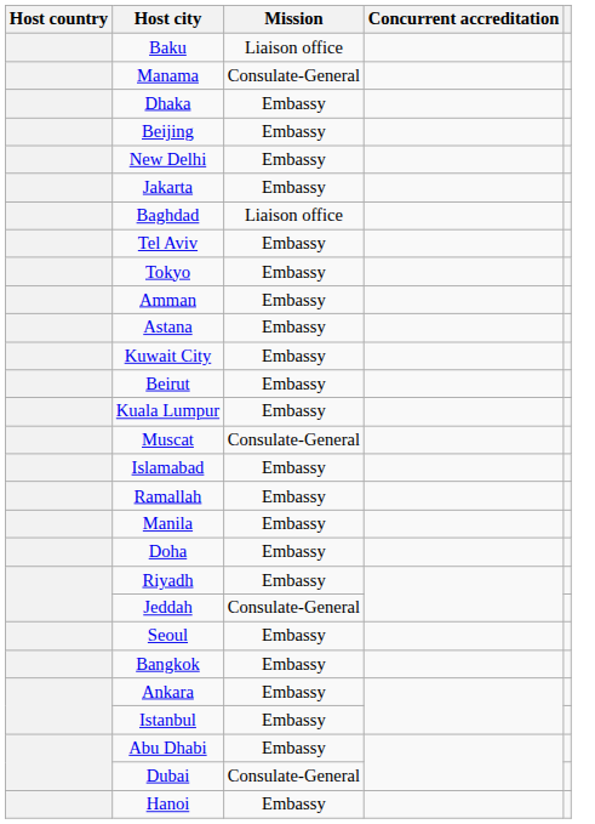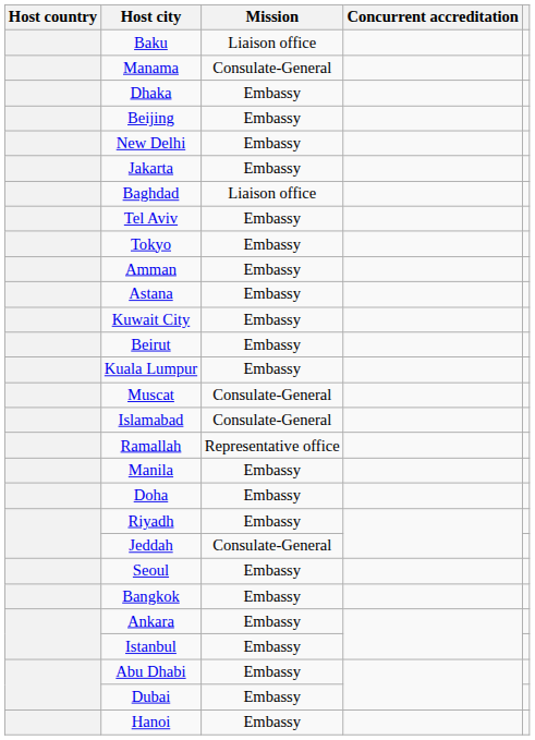Islamabad | Mission: Embassy -> Consulate-General
Ramallah | Mission: Embassy -> Representative office
Dubai | Mission: Consulate-General -> Embassy
